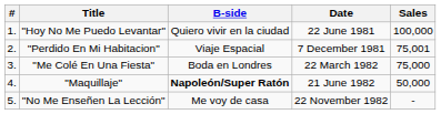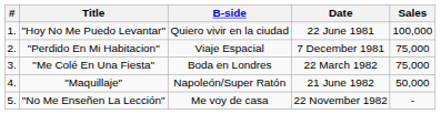"Perdido En Mi Habitacion" | Sales: 75,001 -> 75,000
"Maquillaje" | B-side: bold -> normal
